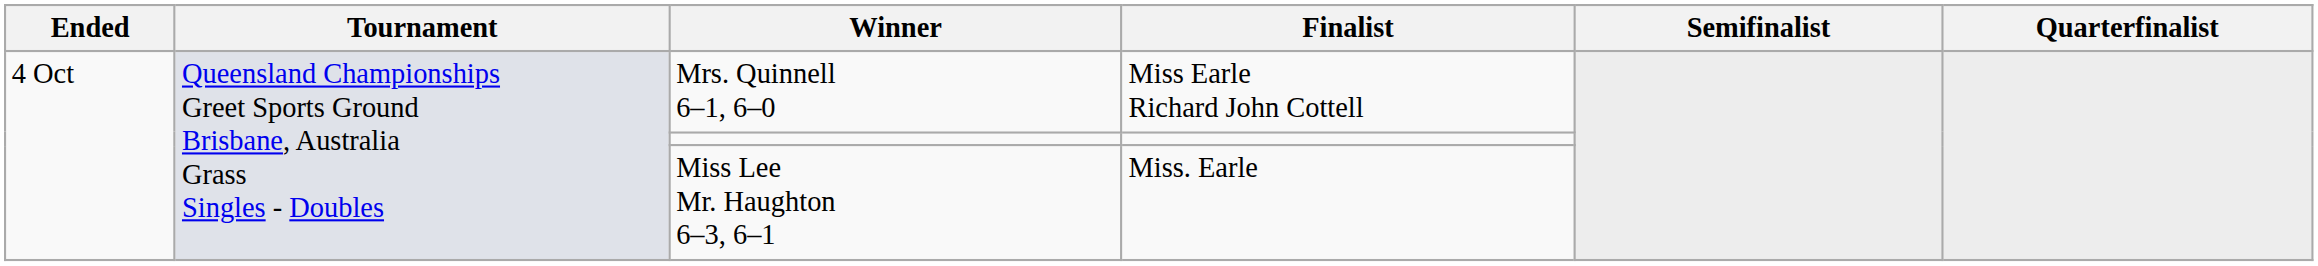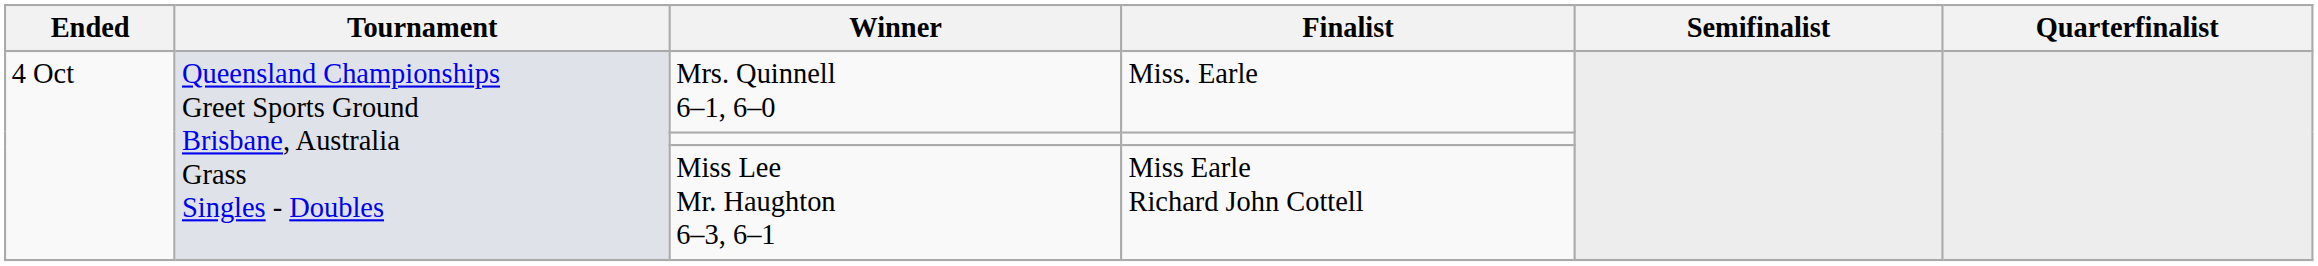Mrs. Quinnell 6–1, 6–0 | Finalist: Miss Earle Richard John Cottell -> Miss. Earle
Miss Lee Mr. Haughton 6–3, 6–1 | Finalist: Miss. Earle -> Miss Earle Richard John Cottell
